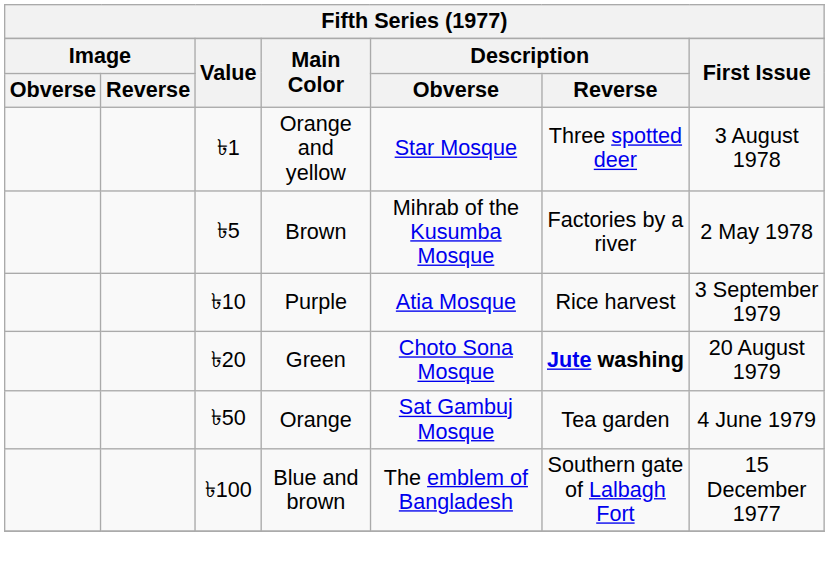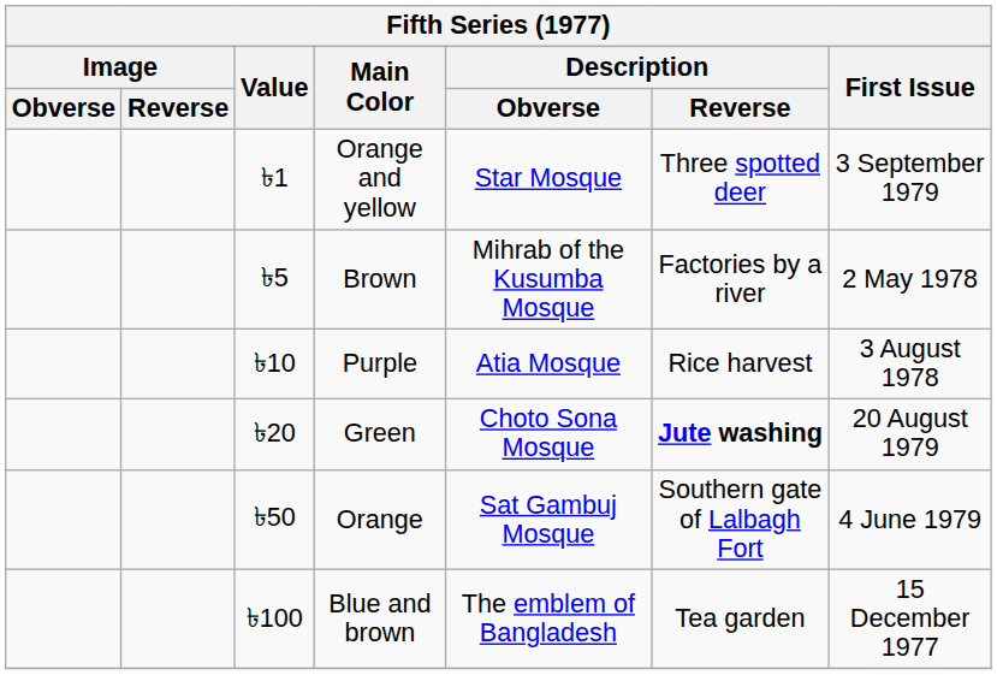Orange and yellow | First Issue: 3 August 1978 -> 3 September 1979
Purple | First Issue: 3 September 1979 -> 3 August 1978
Orange | Description / Reverse: Tea garden -> Southern gate of Lalbagh Fort
Blue and brown | Description / Reverse: Southern gate of Lalbagh Fort -> Tea garden
